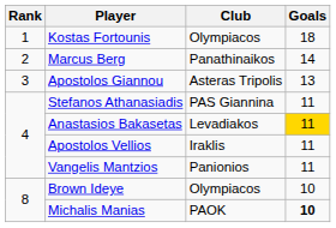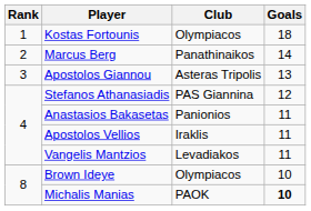Stefanos Athanasiadis | Goals: 11 -> 12
Anastasios Bakasetas | Club: Levadiakos -> Panionios
Anastasios Bakasetas | Goals: gold background -> no background
Vangelis Mantzios | Club: Panionios -> Levadiakos
